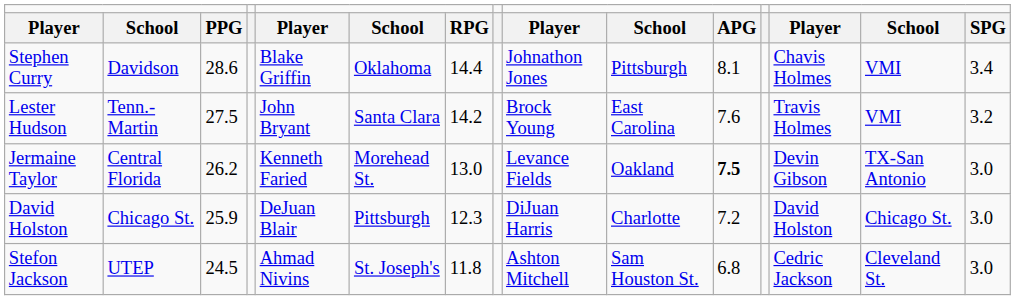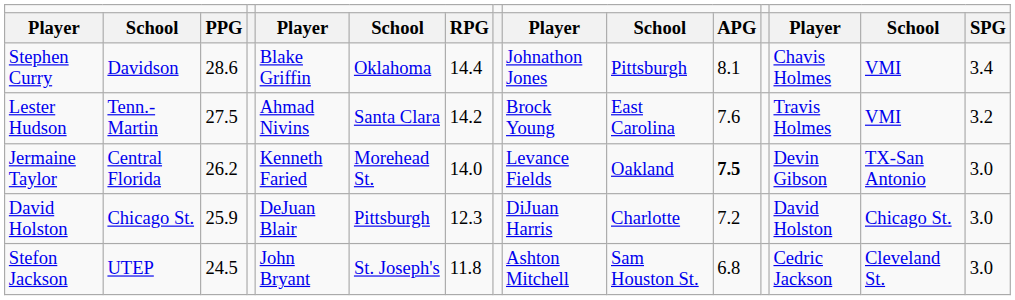Lester Hudson | column 5: John Bryant -> Ahmad Nivins
Jermaine Taylor | column 7: 13.0 -> 14.0
Stefon Jackson | column 5: Ahmad Nivins -> John Bryant
